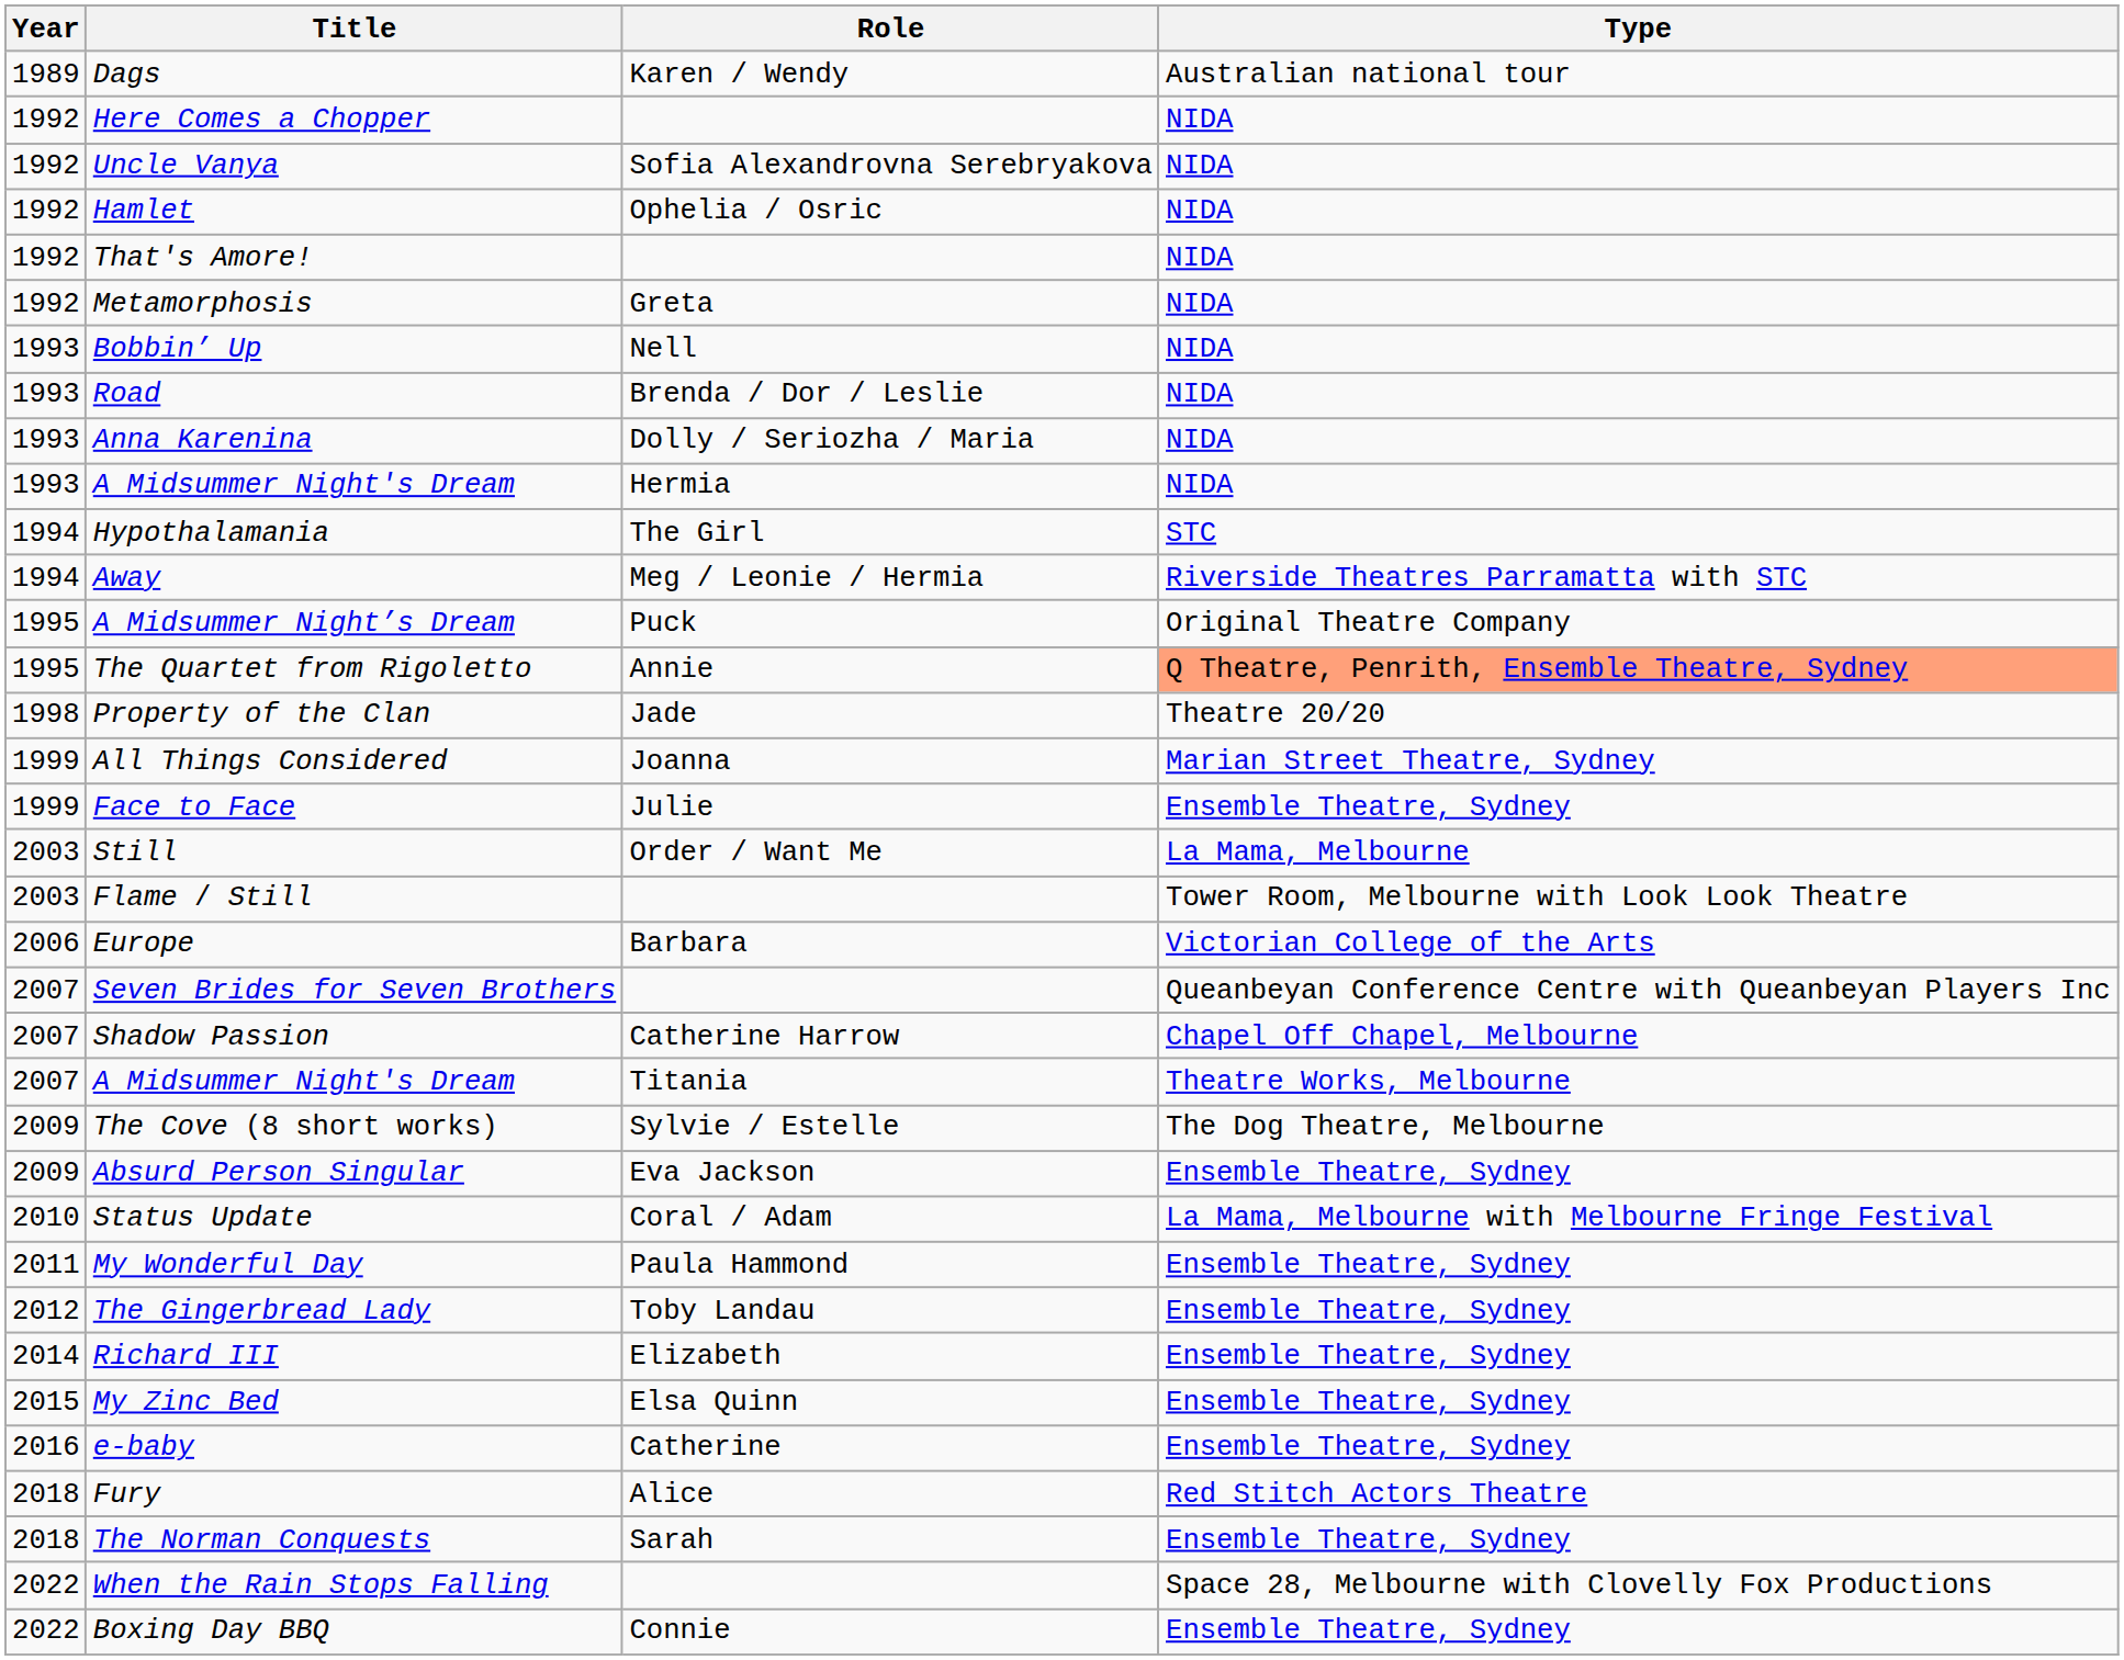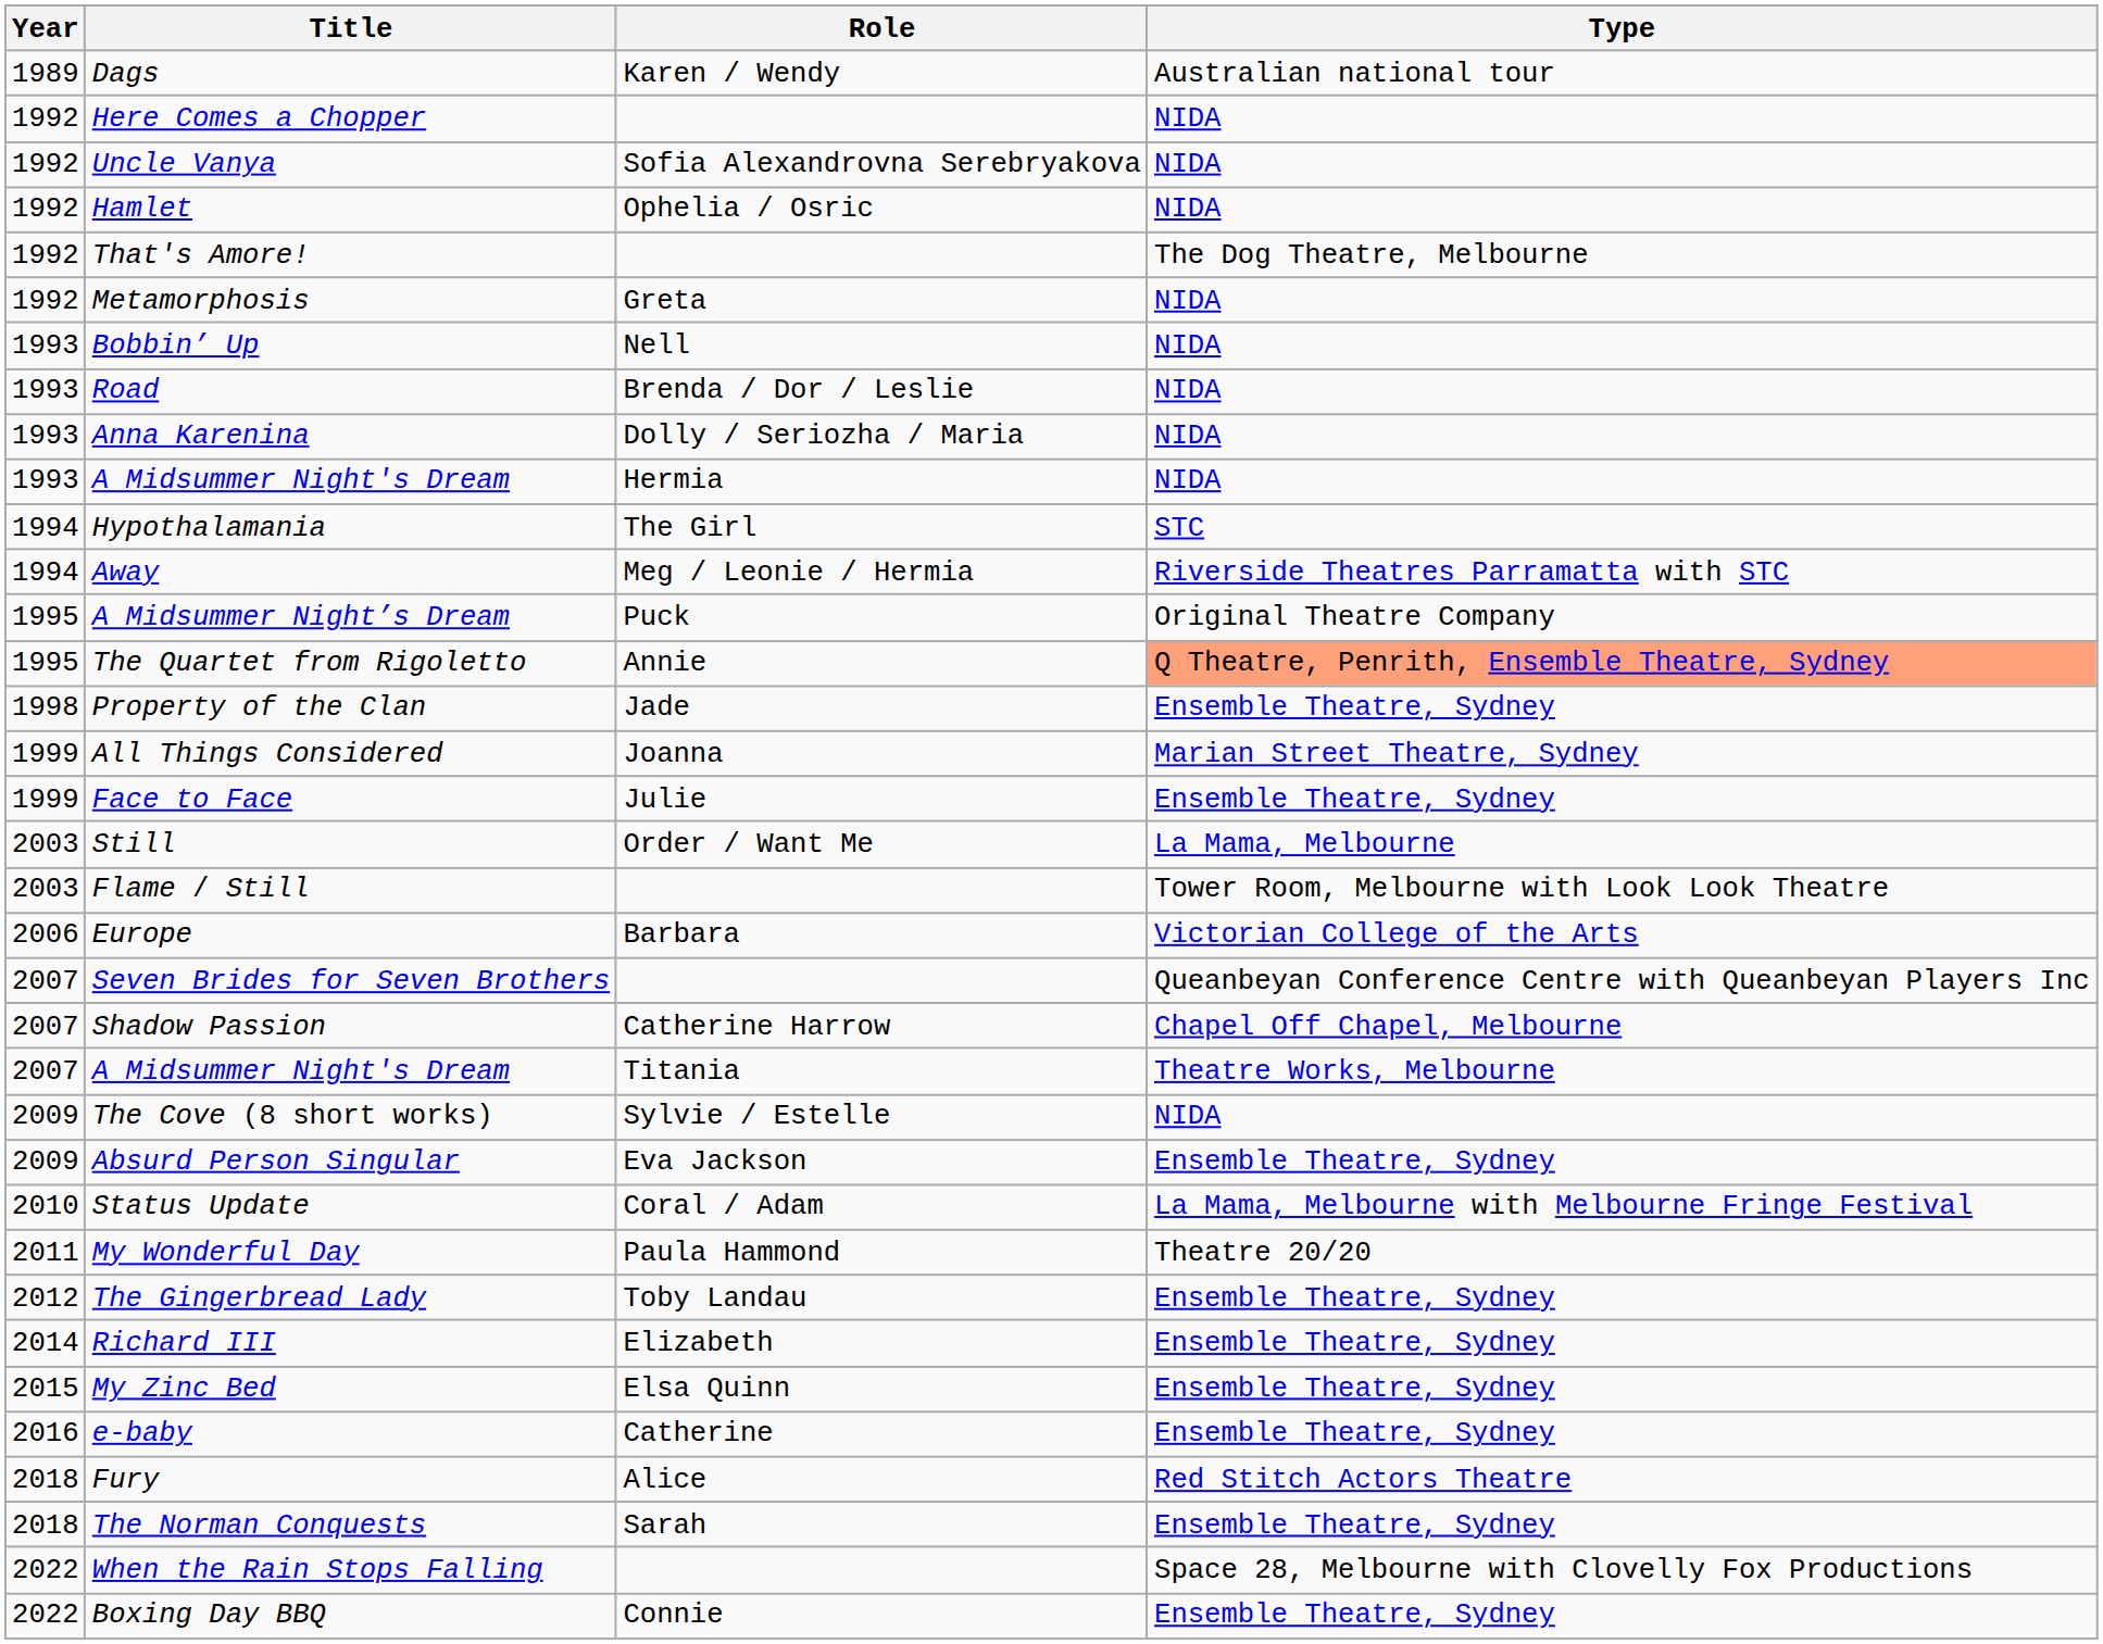That's Amore! | Type: NIDA -> The Dog Theatre, Melbourne
Property of the Clan | Type: Theatre 20/20 -> Ensemble Theatre, Sydney
The Cove (8 short works) | Type: The Dog Theatre, Melbourne -> NIDA
My Wonderful Day | Type: Ensemble Theatre, Sydney -> Theatre 20/20
